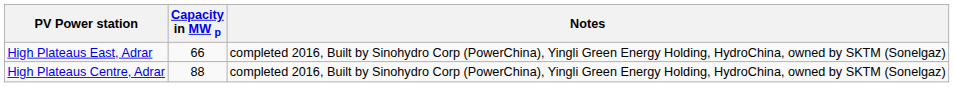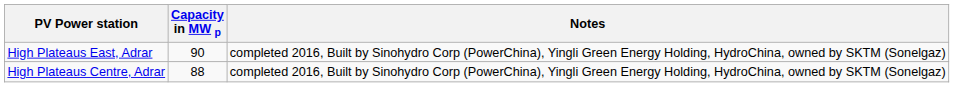High Plateaus East, Adrar | Capacity in MW p: 66 -> 90
